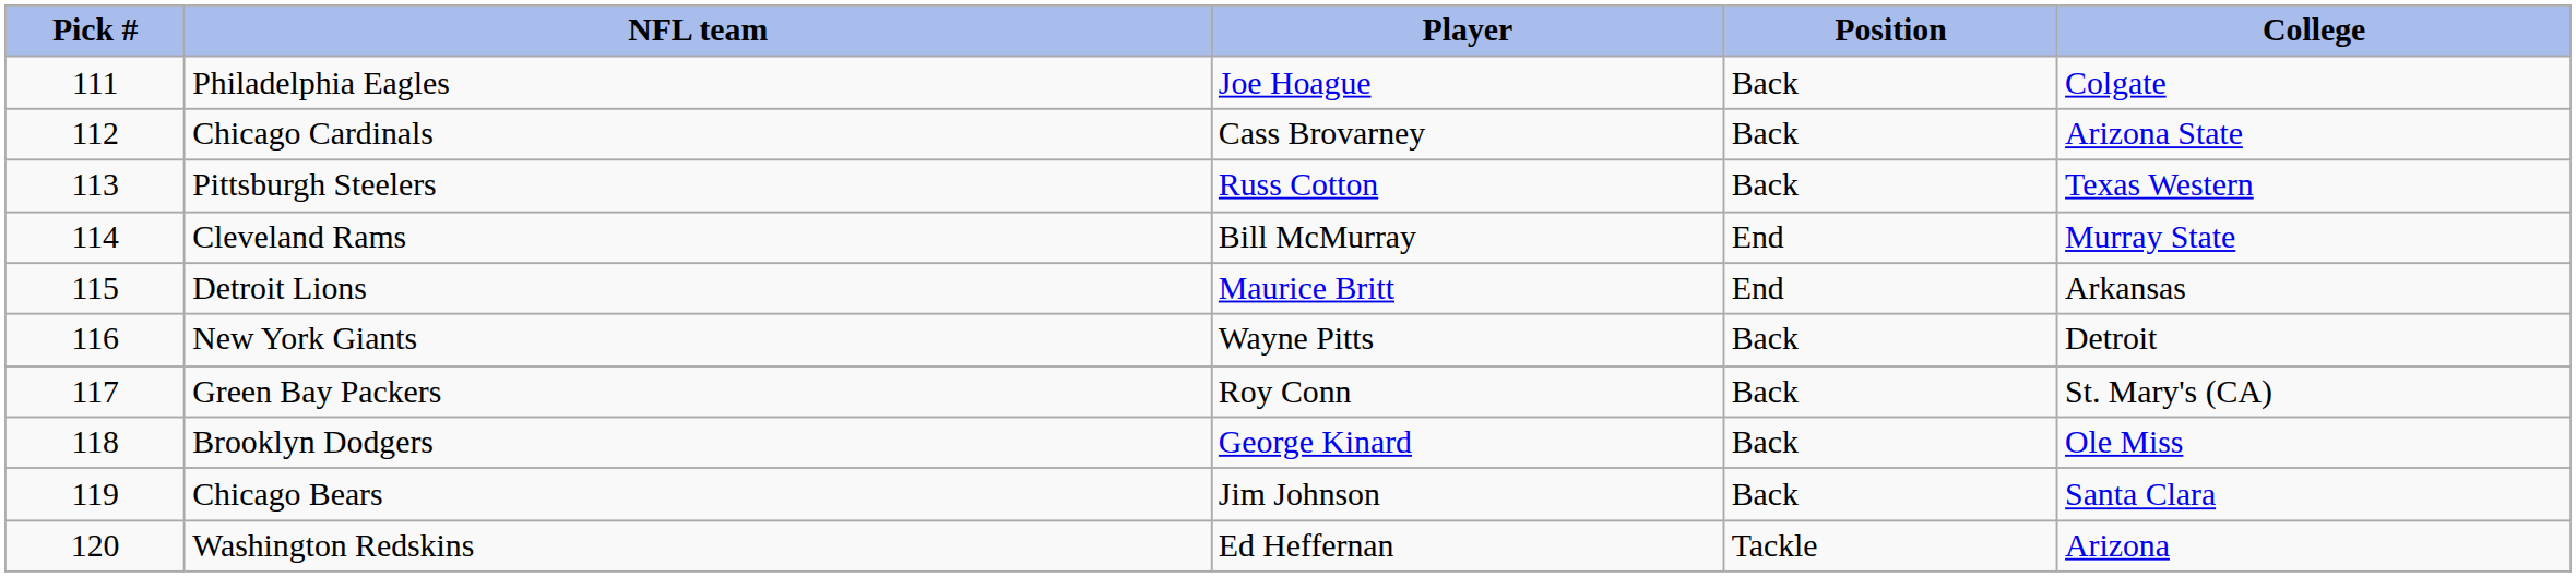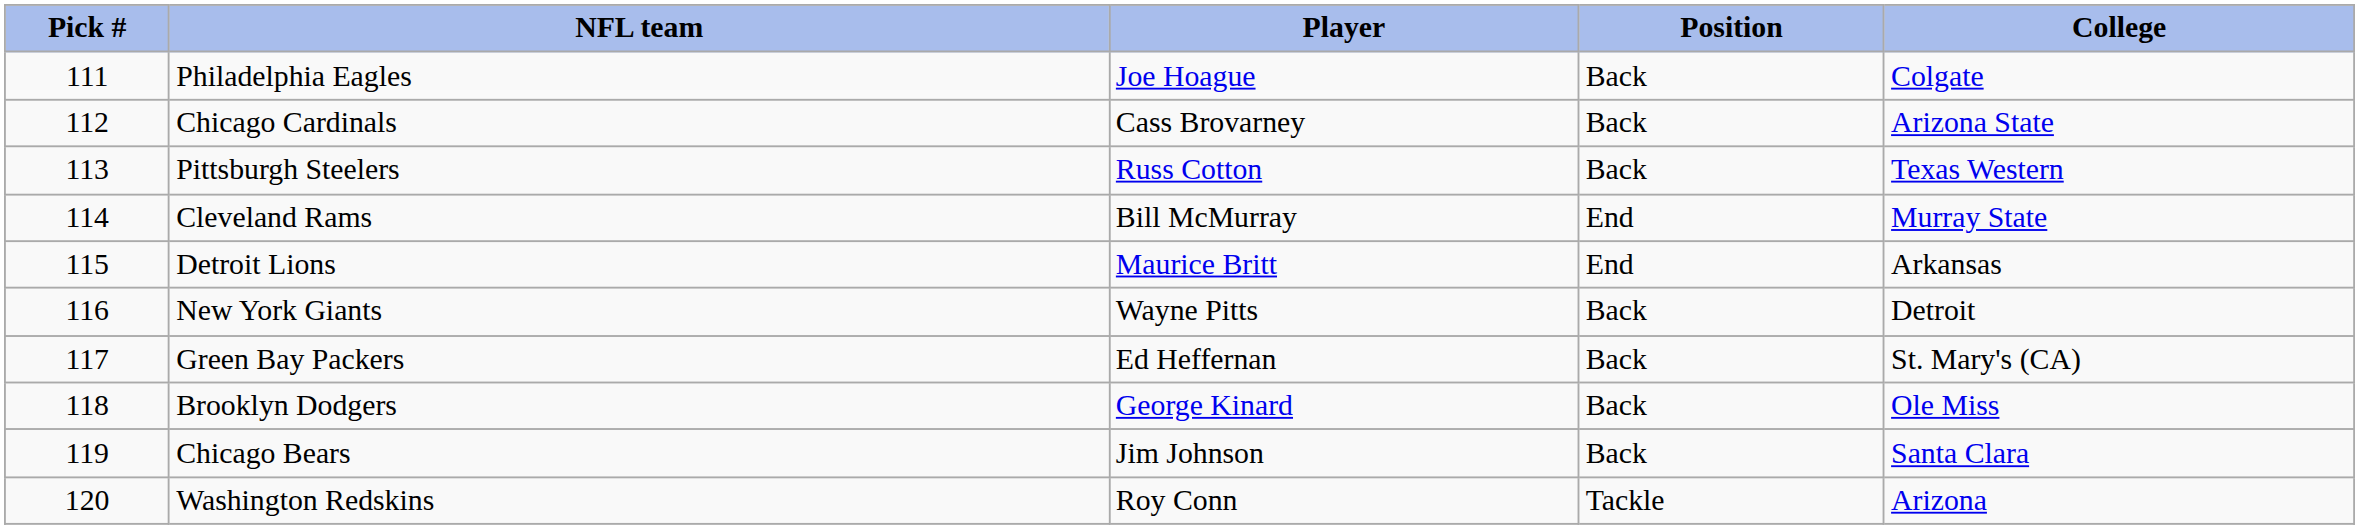Green Bay Packers | Player: Roy Conn -> Ed Heffernan
Washington Redskins | Player: Ed Heffernan -> Roy Conn
